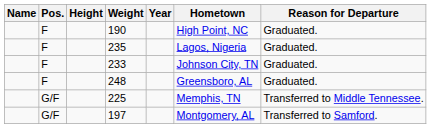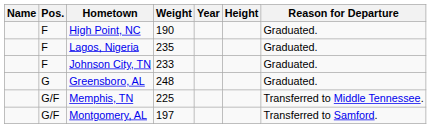columns swapped: Height <-> Hometown
248 | Pos.: F -> G
